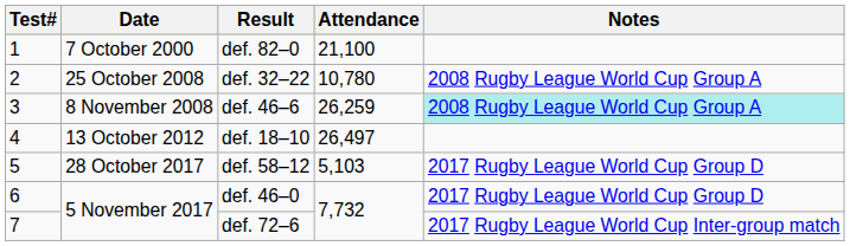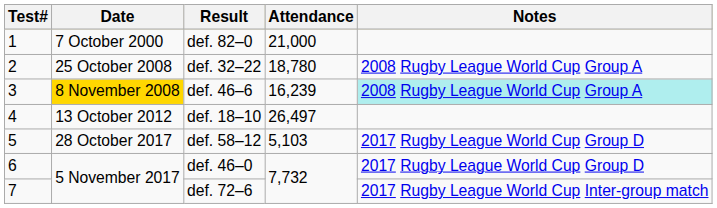def. 82–0 | Attendance: 21,100 -> 21,000
def. 32–22 | Attendance: 10,780 -> 18,780
def. 46–6 | Date: no background -> gold background
def. 46–6 | Attendance: 26,259 -> 16,239
